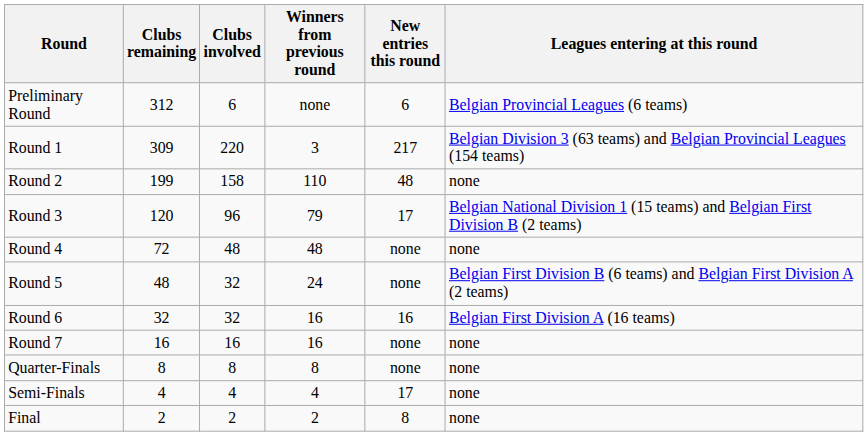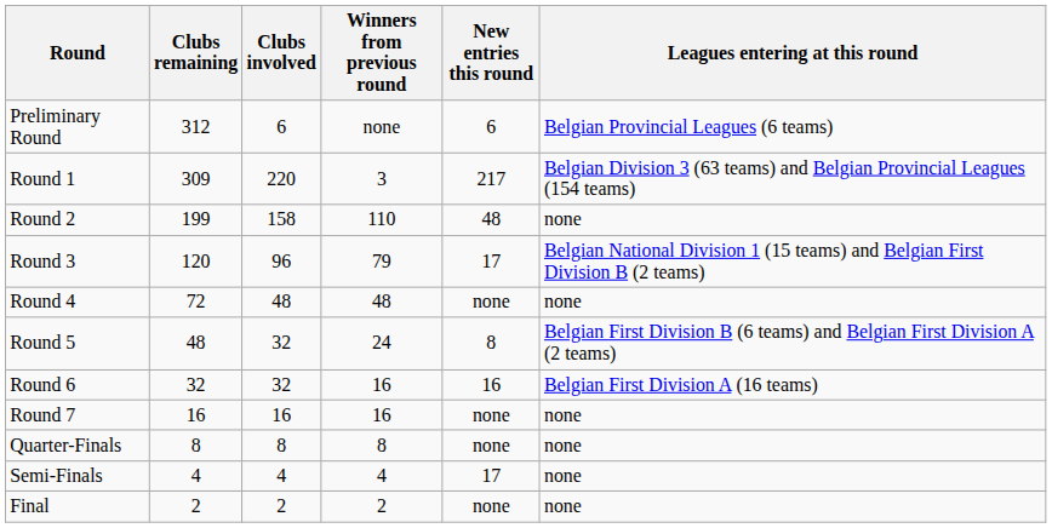Round 5 | New entries this round: none -> 8
Final | New entries this round: 8 -> none
